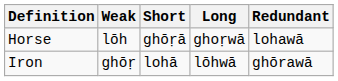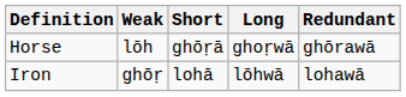Horse | Redundant: lohawā -> ghōrawā
Iron | Redundant: ghōrawā -> lohawā
